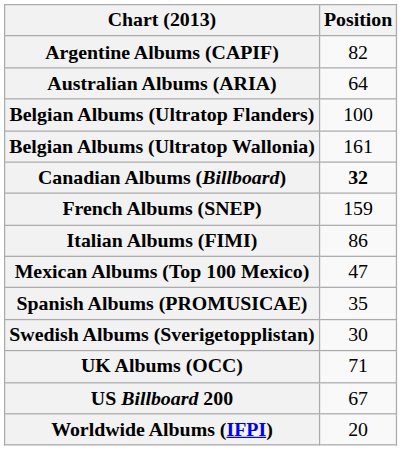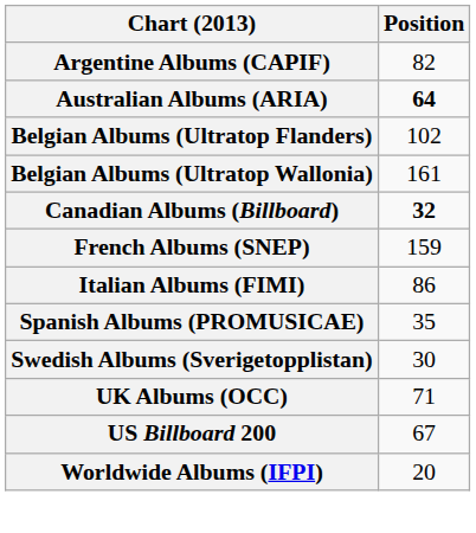Australian Albums (ARIA) | Position: normal -> bold
Belgian Albums (Ultratop Flanders) | Position: 100 -> 102
- row: Mexican Albums (Top 100 Mexico) | 47
